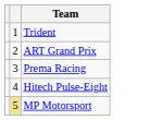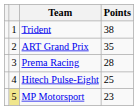+ column: Points | 38 | 35 | 28 | 25 | 23
